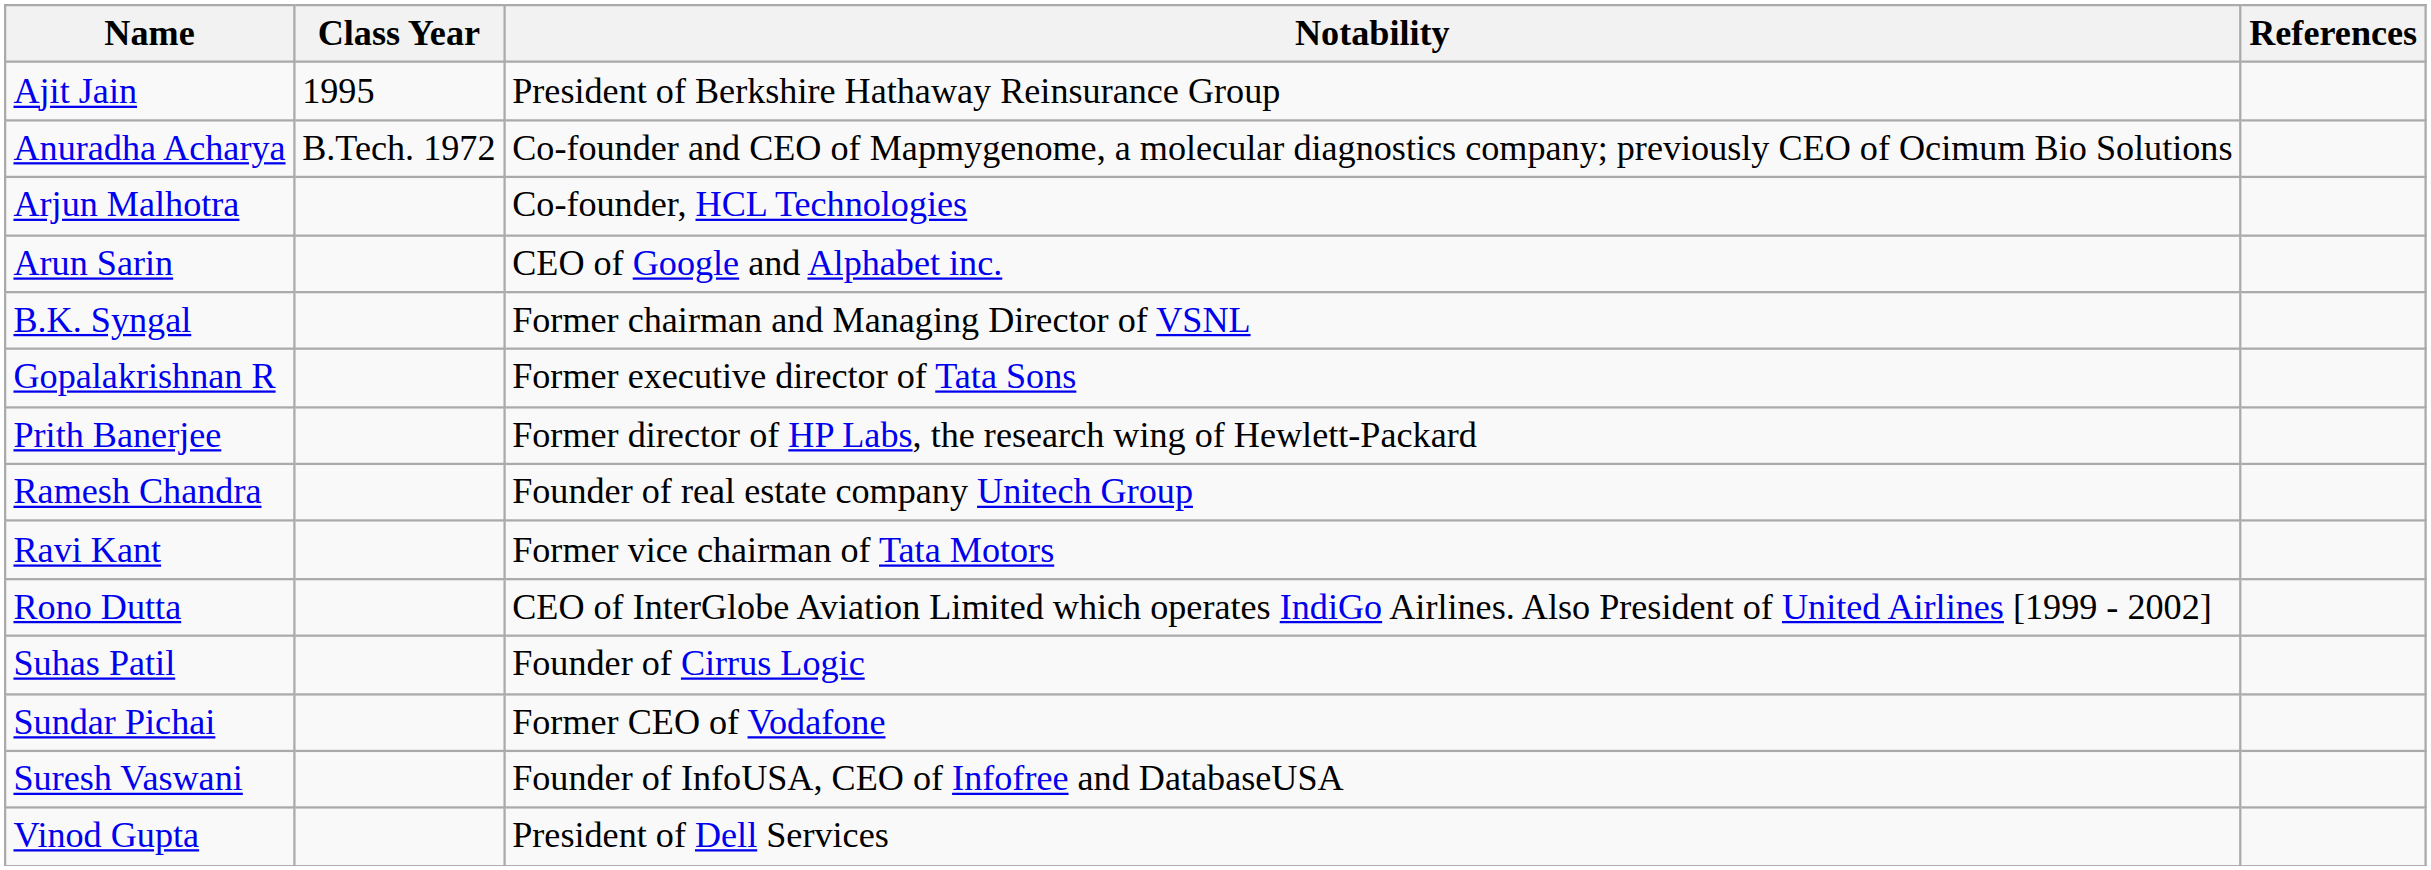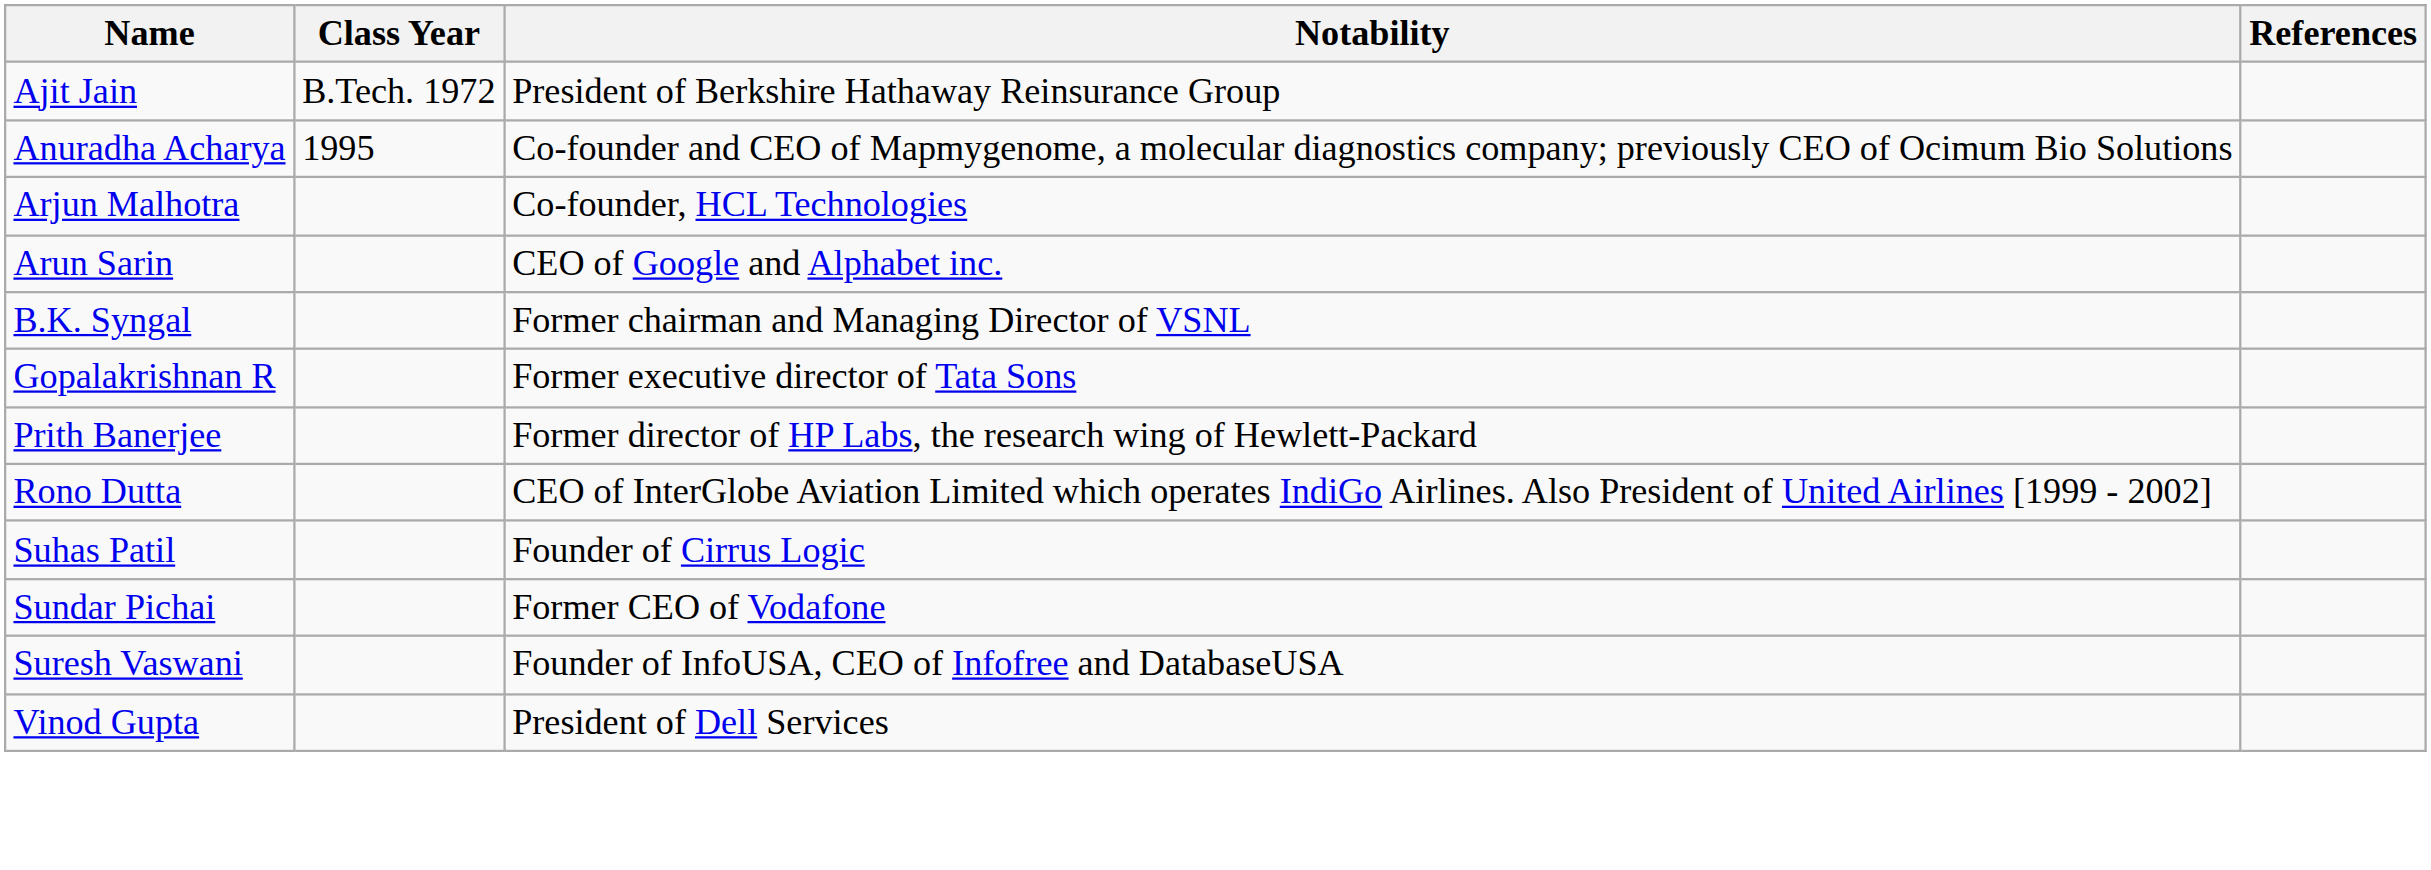Ajit Jain | Class Year: 1995 -> B.Tech. 1972
Anuradha Acharya | Class Year: B.Tech. 1972 -> 1995
- row: Ramesh Chandra | Founder of real estate company Unitech Group
- row: Ravi Kant | Former vice chairman of Tata Motors
